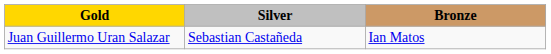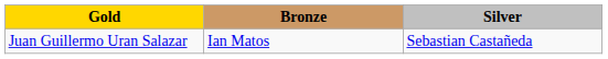columns swapped: Silver <-> Bronze
